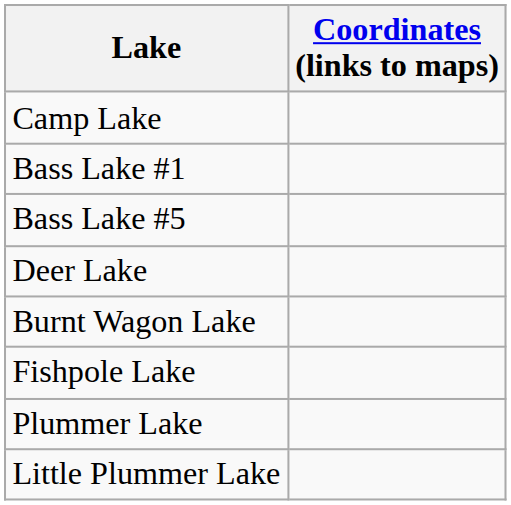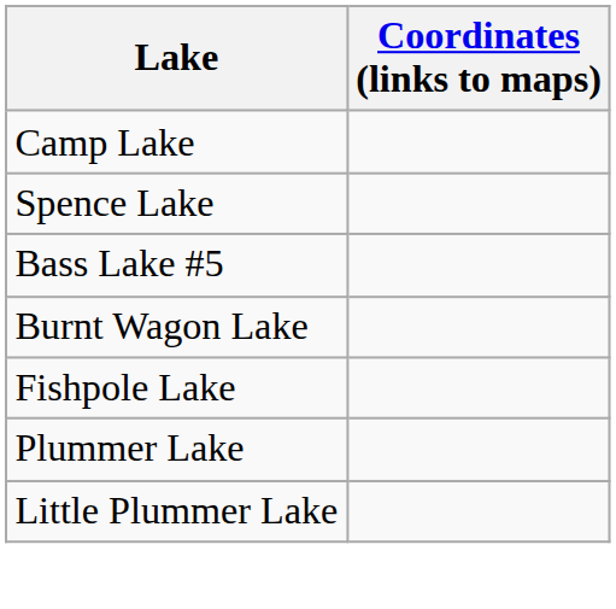+ row: Spence Lake
- row: Bass Lake #1
- row: Deer Lake
